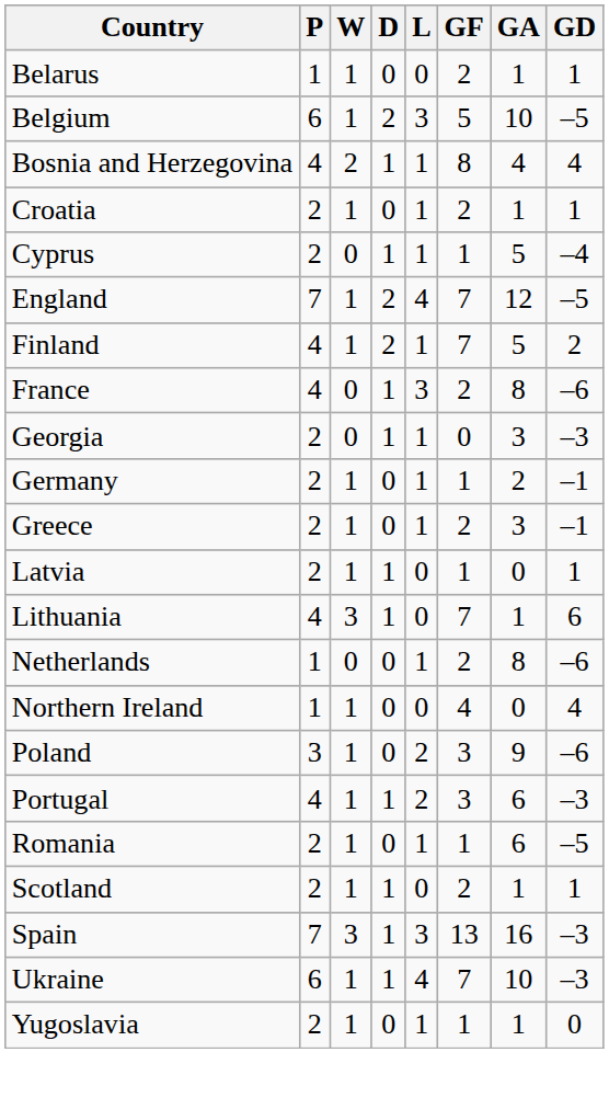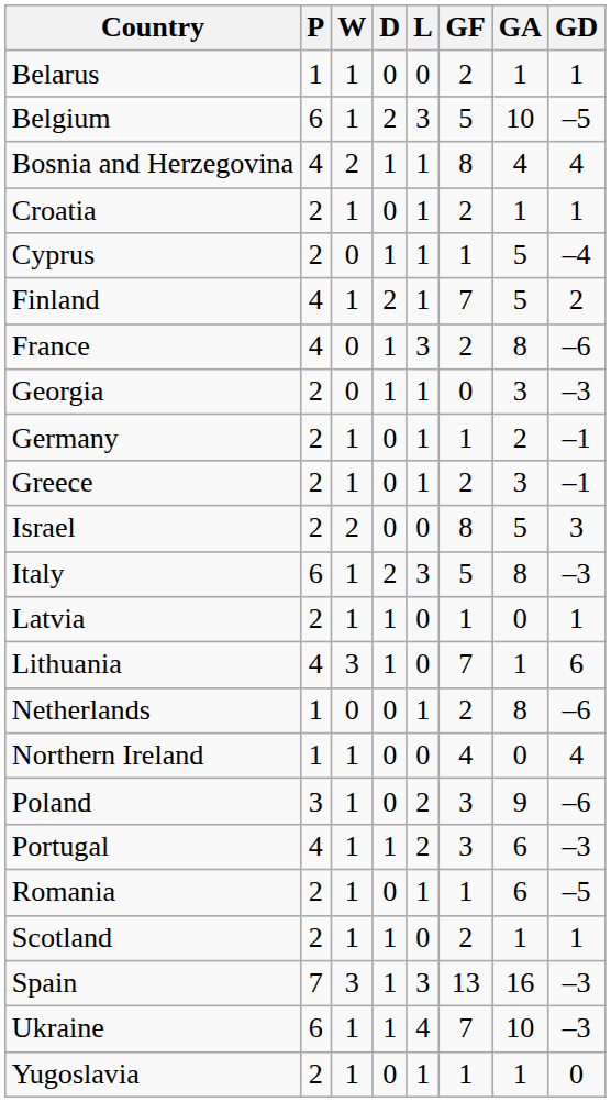- row: England | 7 | 1 | 2 | 4 | 7 | 12 | –5
+ row: Israel | 2 | 2 | 0 | 0 | 8 | 5 | 3
+ row: Italy | 6 | 1 | 2 | 3 | 5 | 8 | –3
